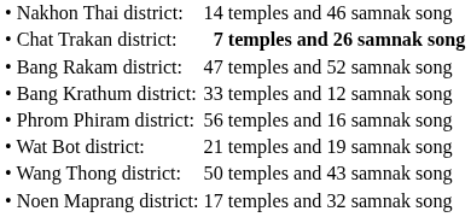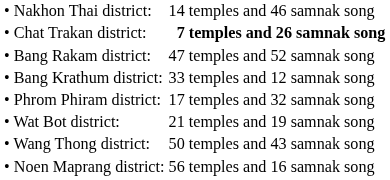• Phrom Phiram district: | column 2: 56 temples and 16 samnak song -> 17 temples and 32 samnak song
• Noen Maprang district: | column 2: 17 temples and 32 samnak song -> 56 temples and 16 samnak song
